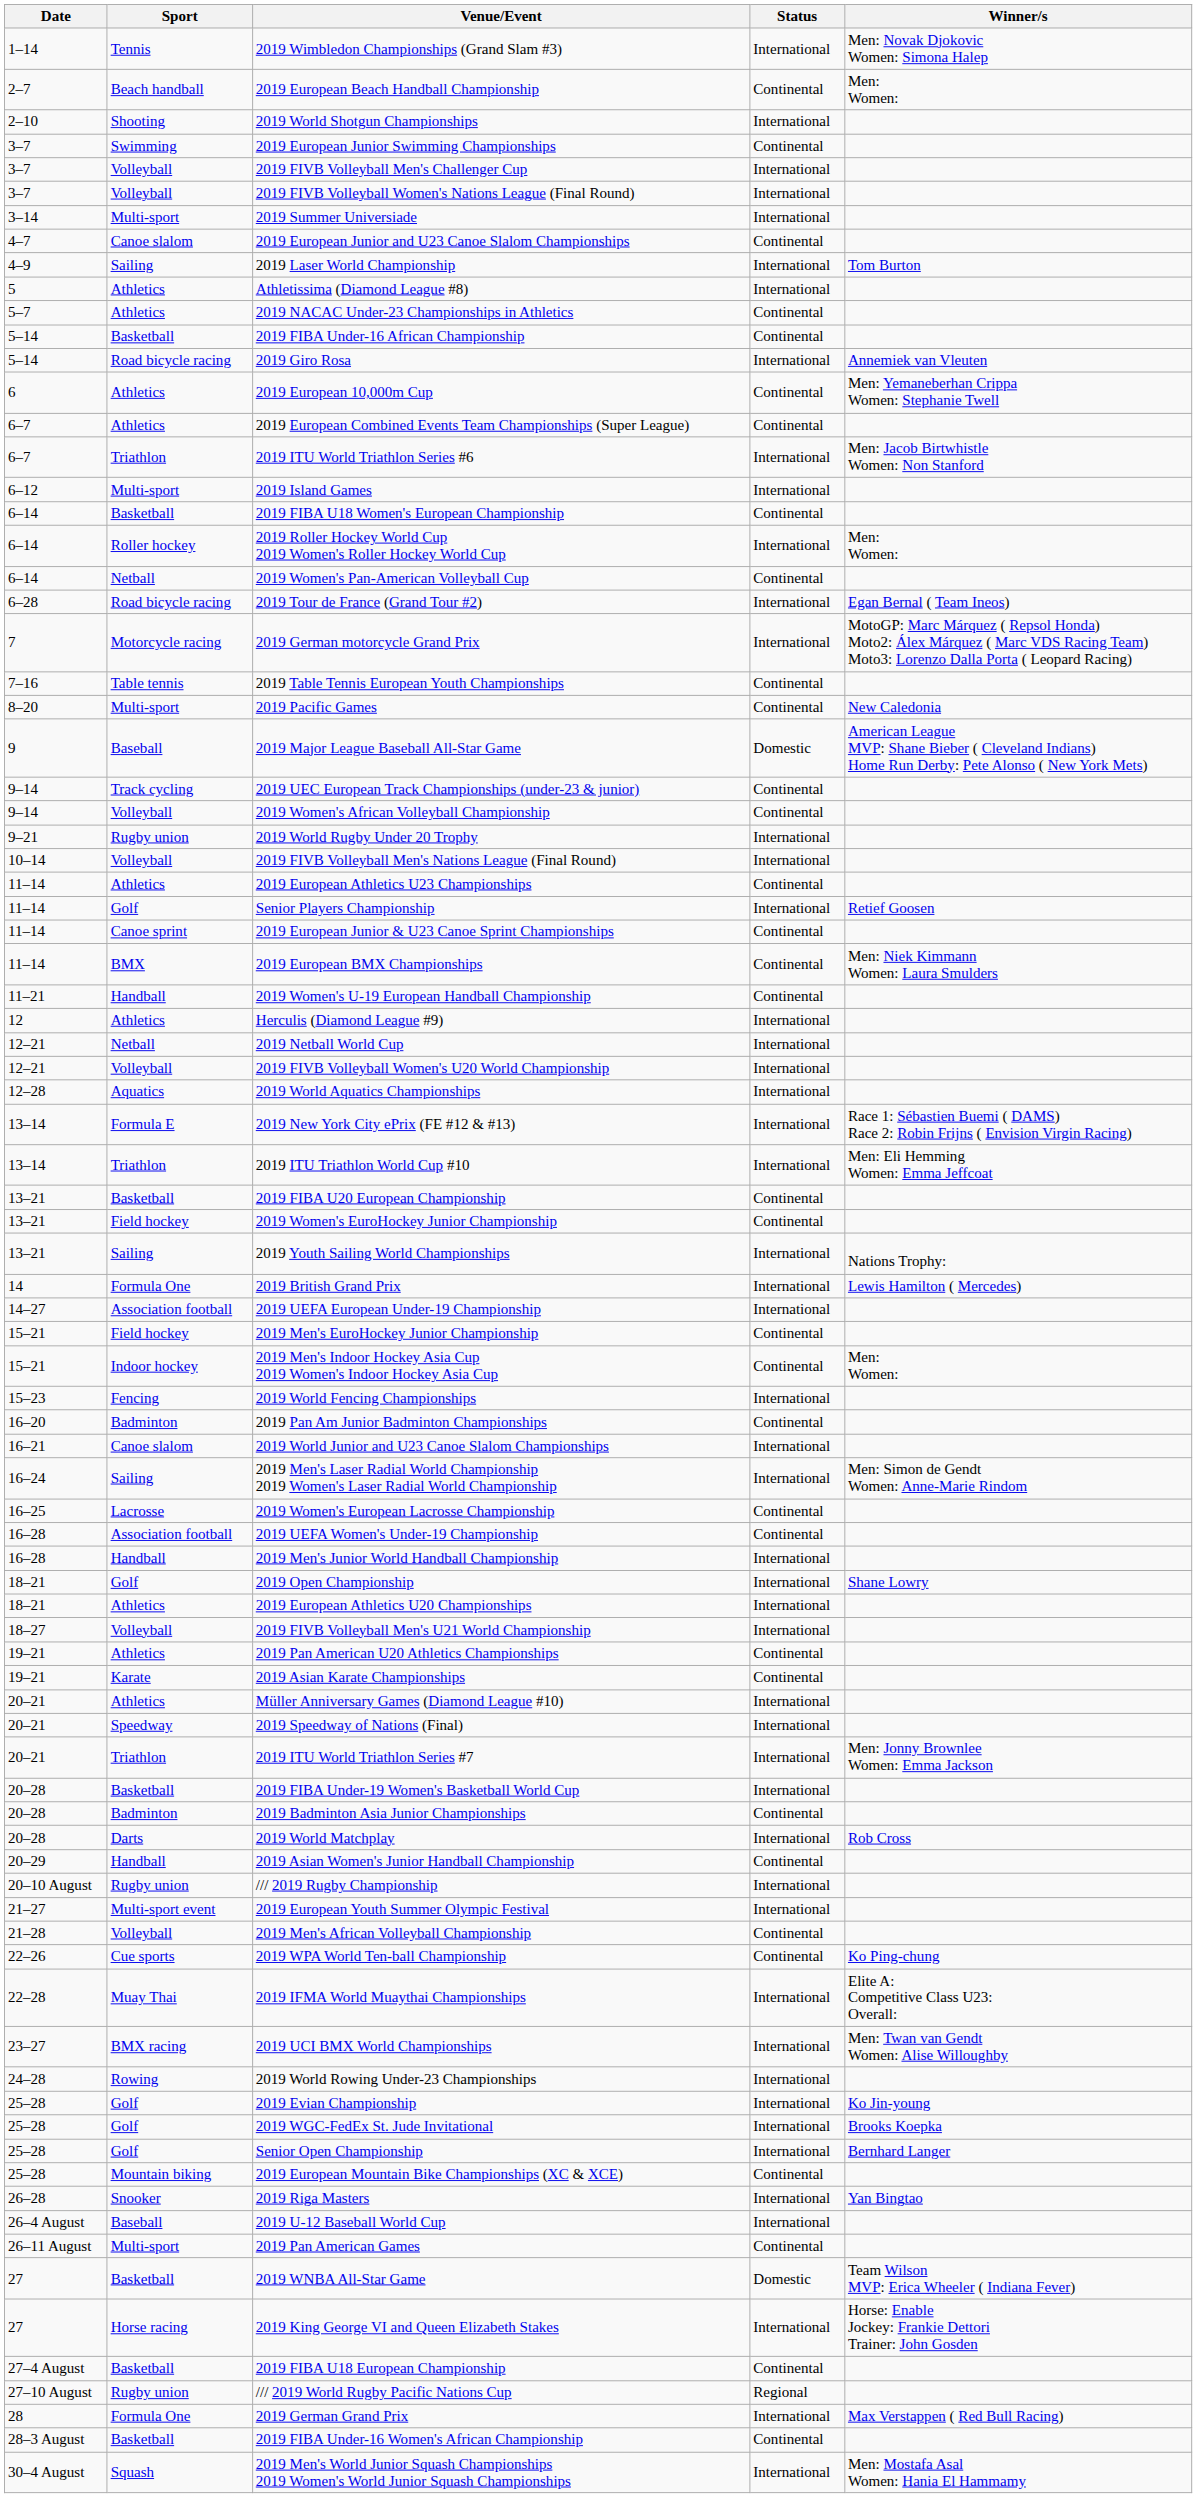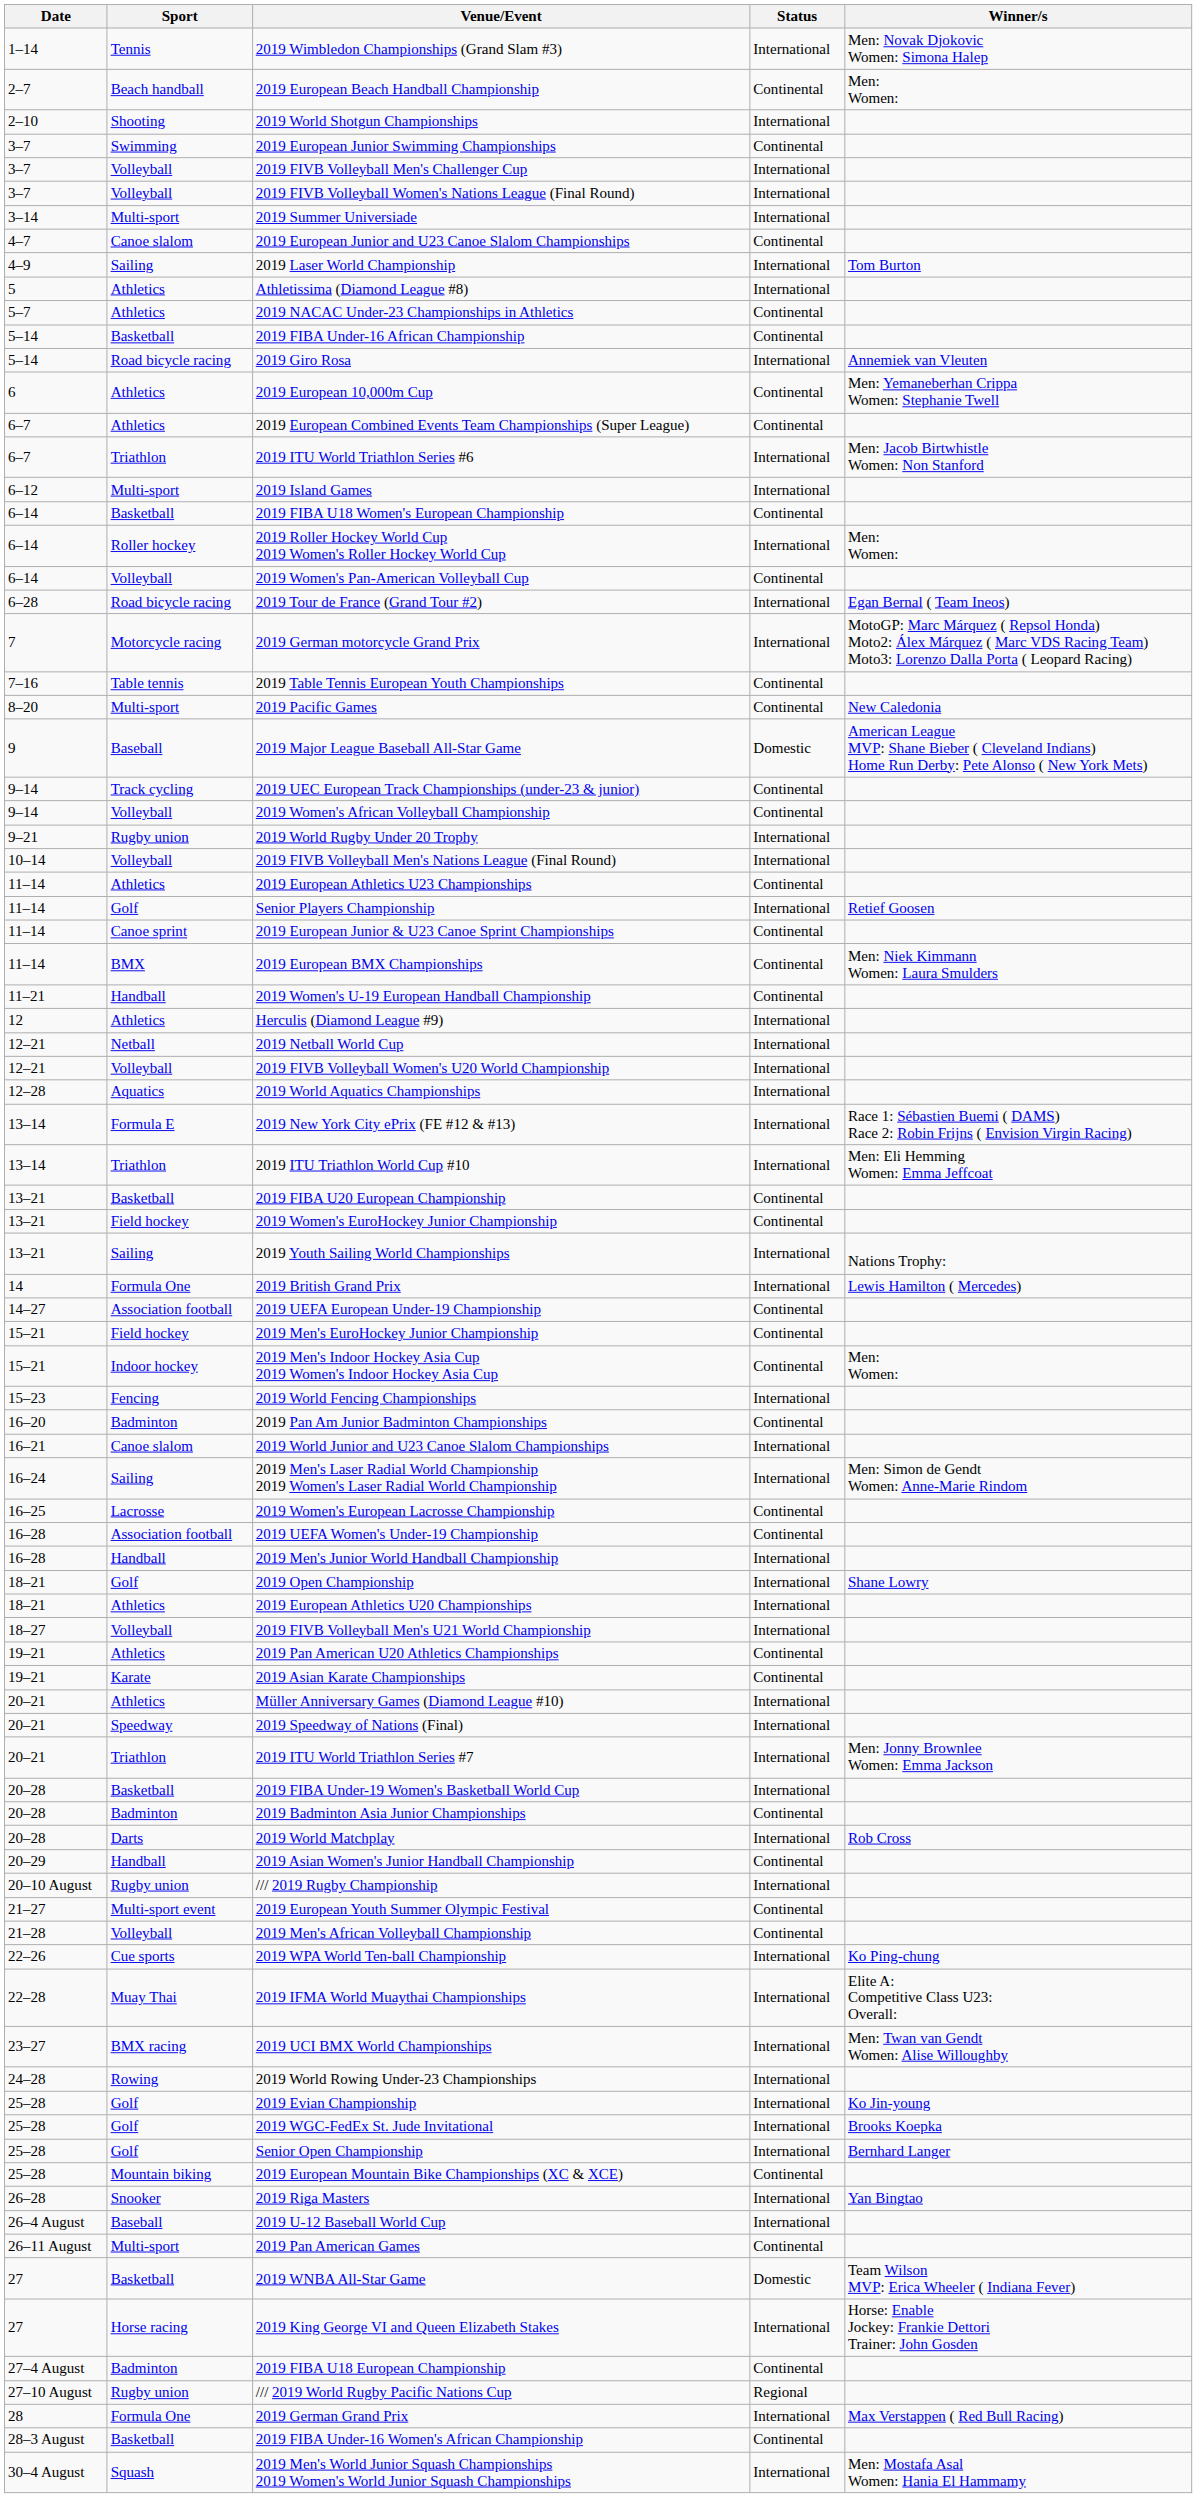2019 Women's Pan-American Volleyball Cup | Sport: Netball -> Volleyball
2019 UEFA European Under-19 Championship | Status: International -> Continental
2019 European Youth Summer Olympic Festival | Status: International -> Continental
2019 WPA World Ten-ball Championship | Status: Continental -> International
2019 FIBA U18 European Championship | Sport: Basketball -> Badminton
